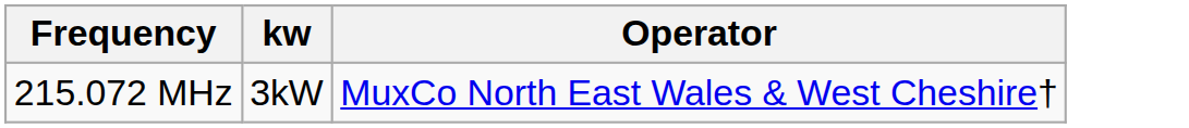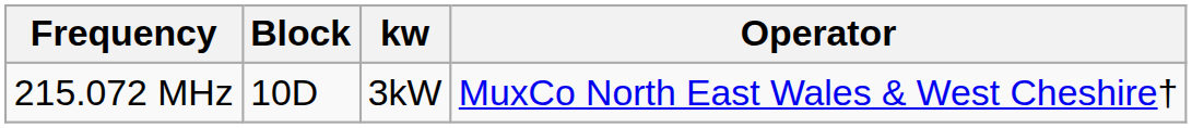+ column: Block | 10D
